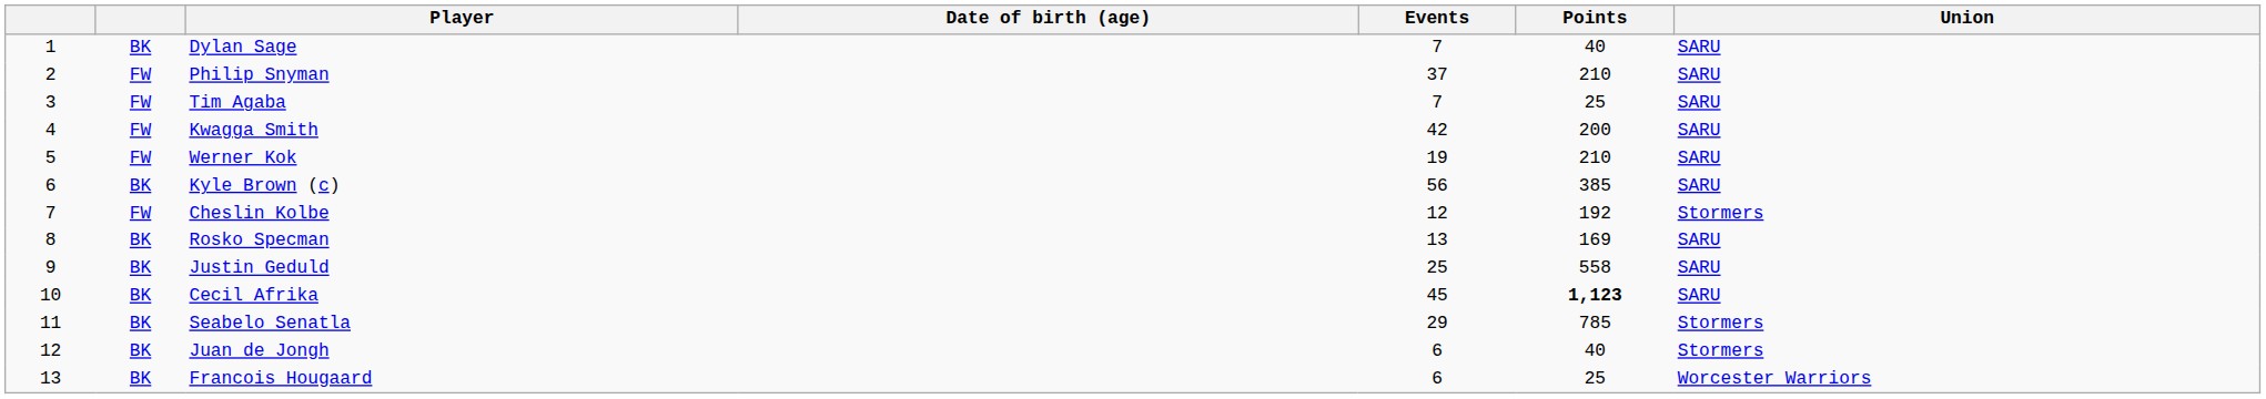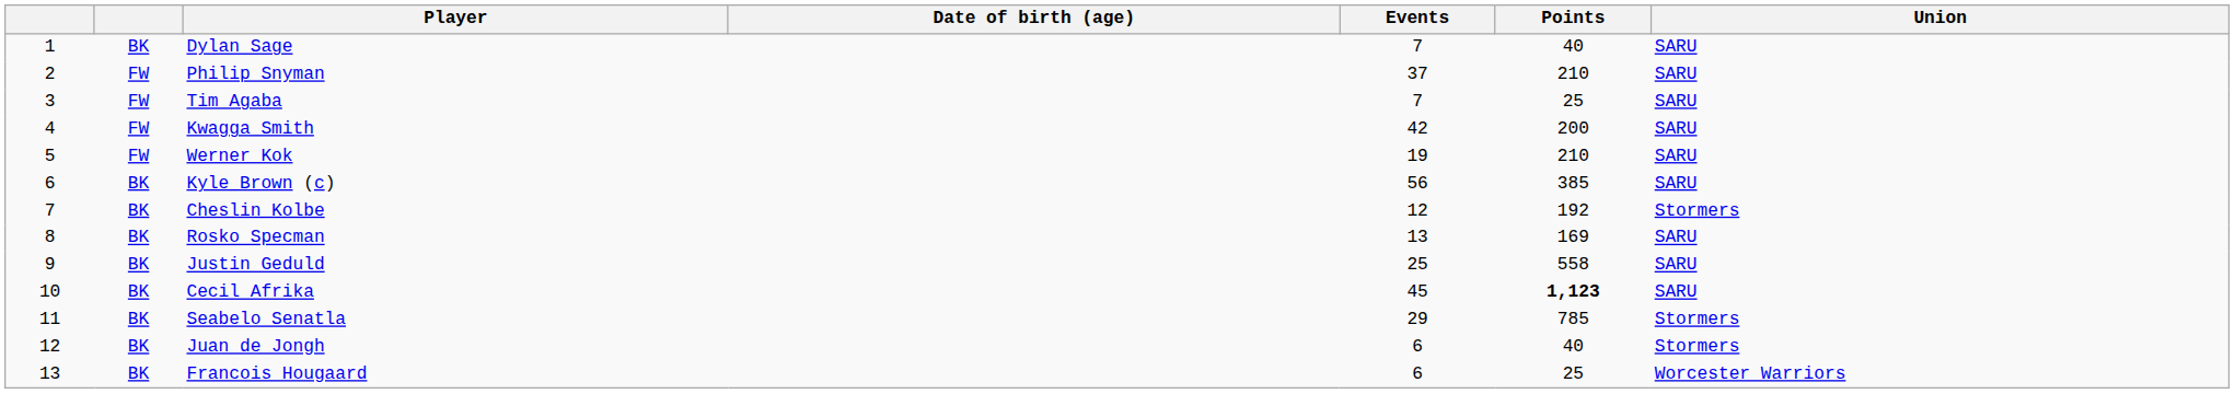Cheslin Kolbe | column 2: FW -> BK
